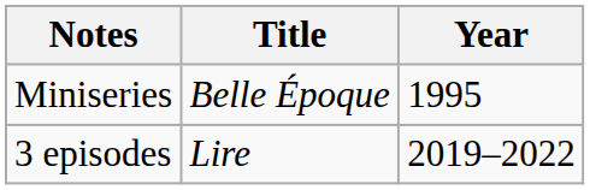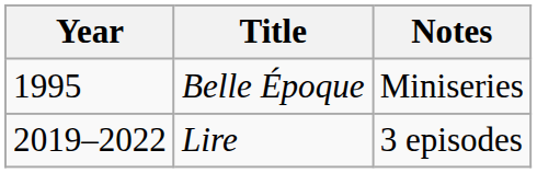columns swapped: Year <-> Notes
